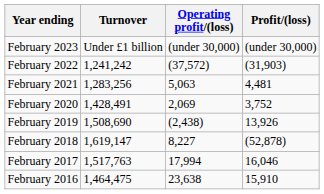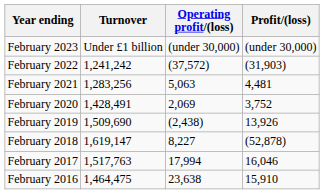February 2019 | Turnover: 1,508,690 -> 1,509,690
